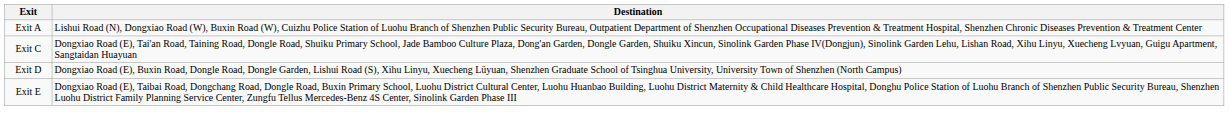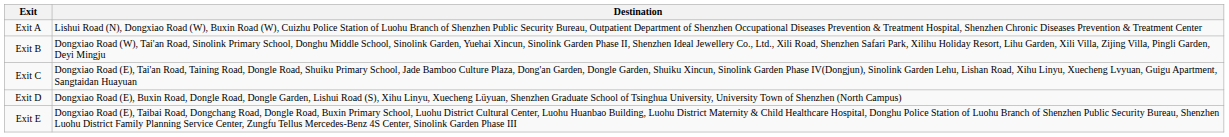+ row: Exit B | Dongxiao Road (W), Tai'an Road, Sinolink Primary School, Donghu Middle School, Sinolink Garden, Yuehai Xincun, Sinolink Garden Phase II, Shenzhen Ideal Jewellery Co., Ltd., Xili Road, Shenzhen Safari Park, Xilihu Holiday Resort, Lihu Garden, Xili Villa, Zijing Villa, Pingli Garden, Deyi Mingju
